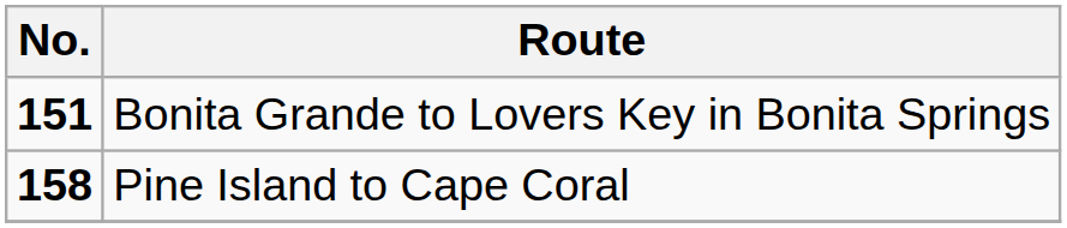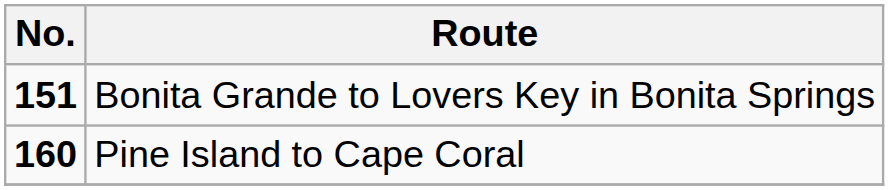Pine Island to Cape Coral | No.: 158 -> 160
